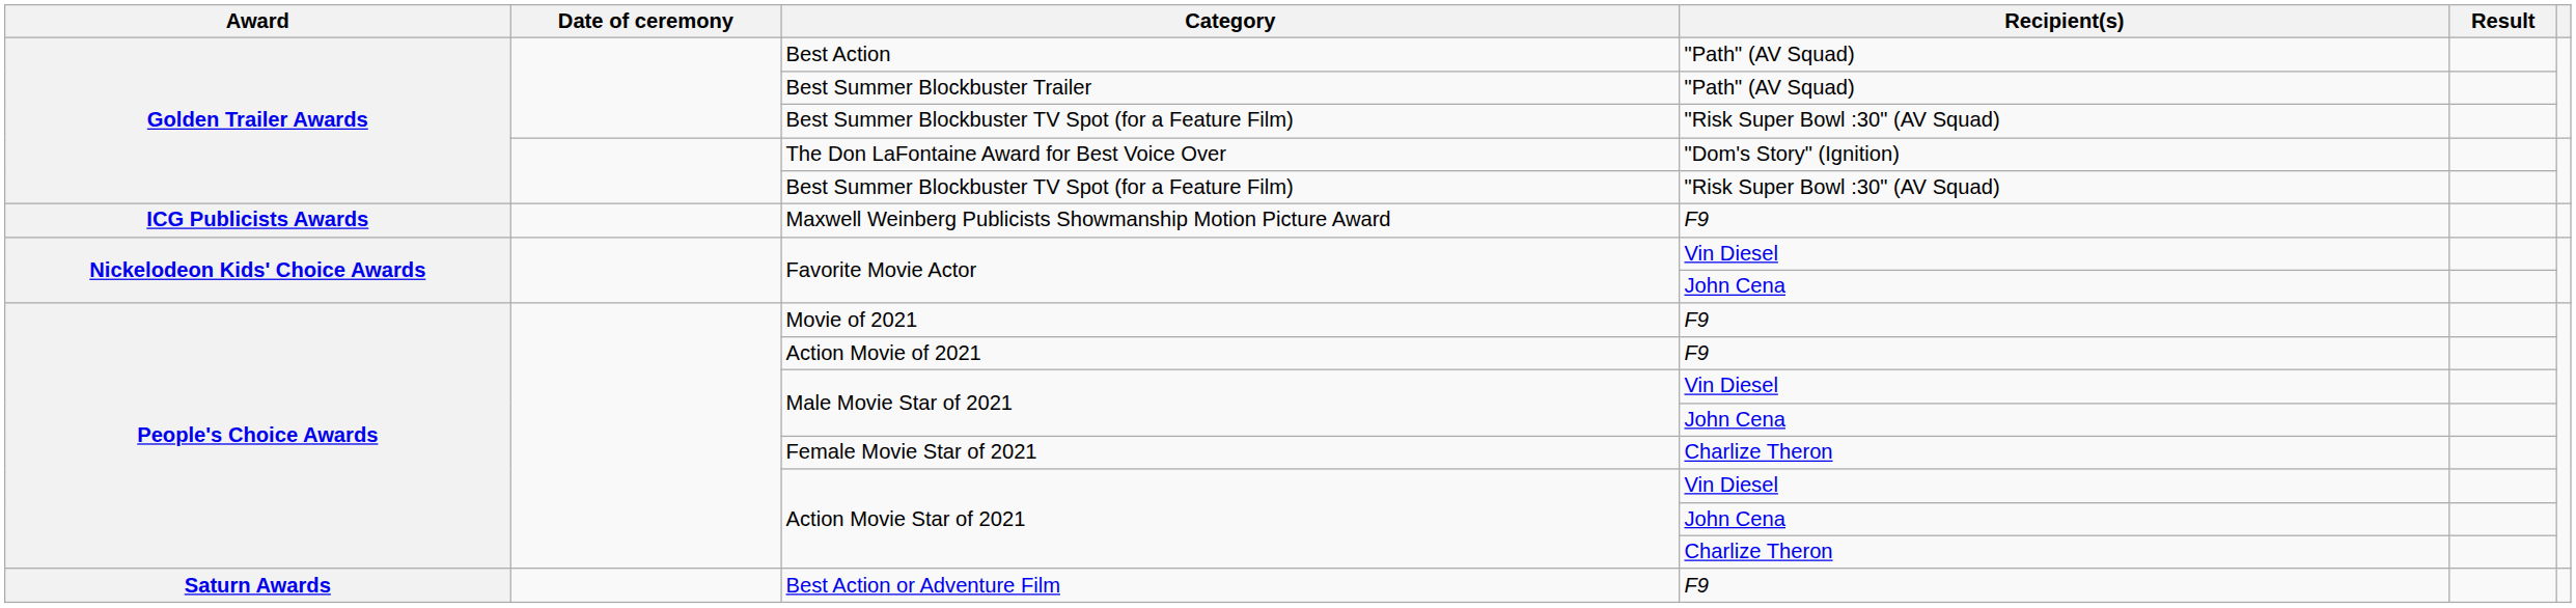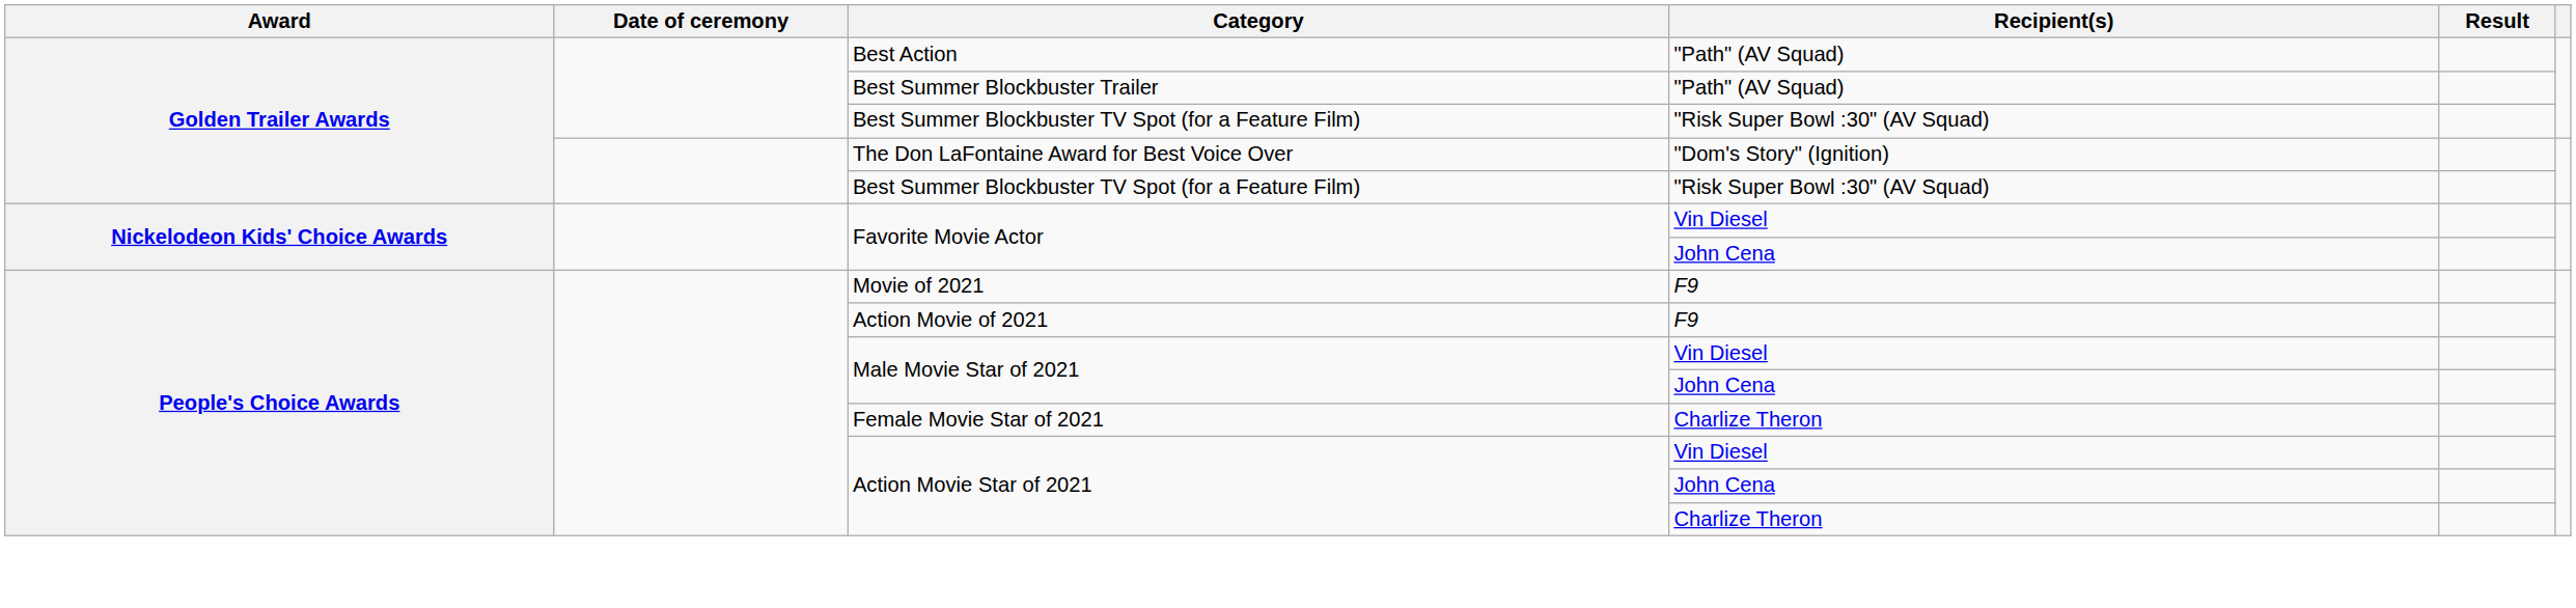- row: ICG Publicists Awards | Maxwell Weinberg Publicists Showmanship Motion Picture Award | F9
- row: Saturn Awards | Best Action or Adventure Film | F9
